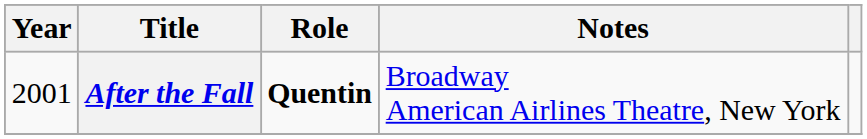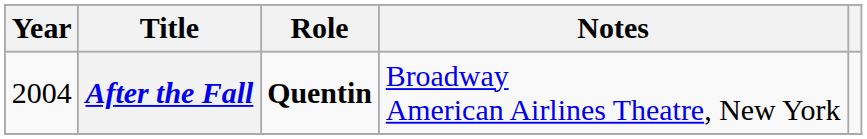After the Fall | Year: 2001 -> 2004
